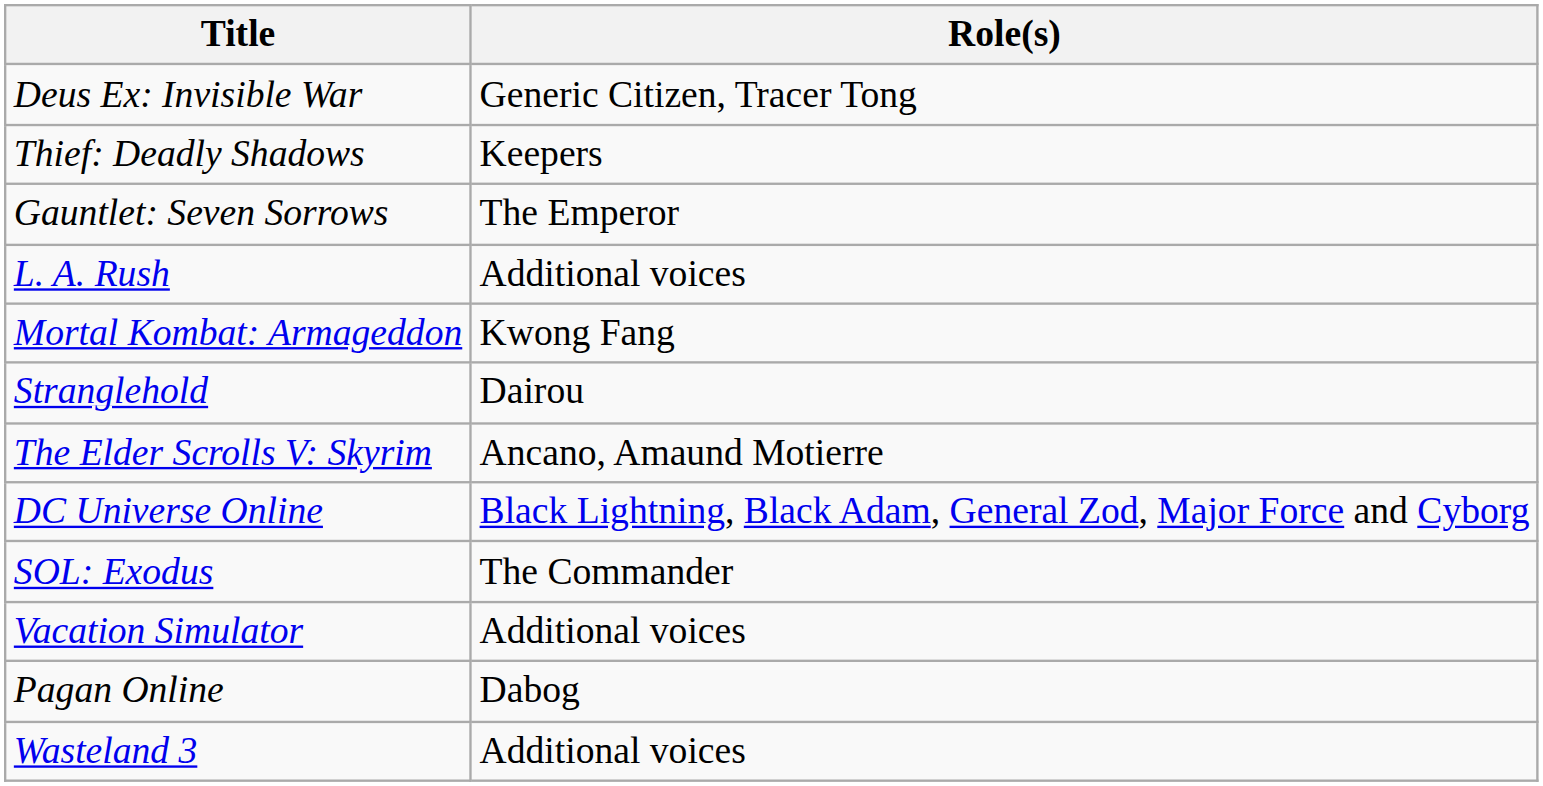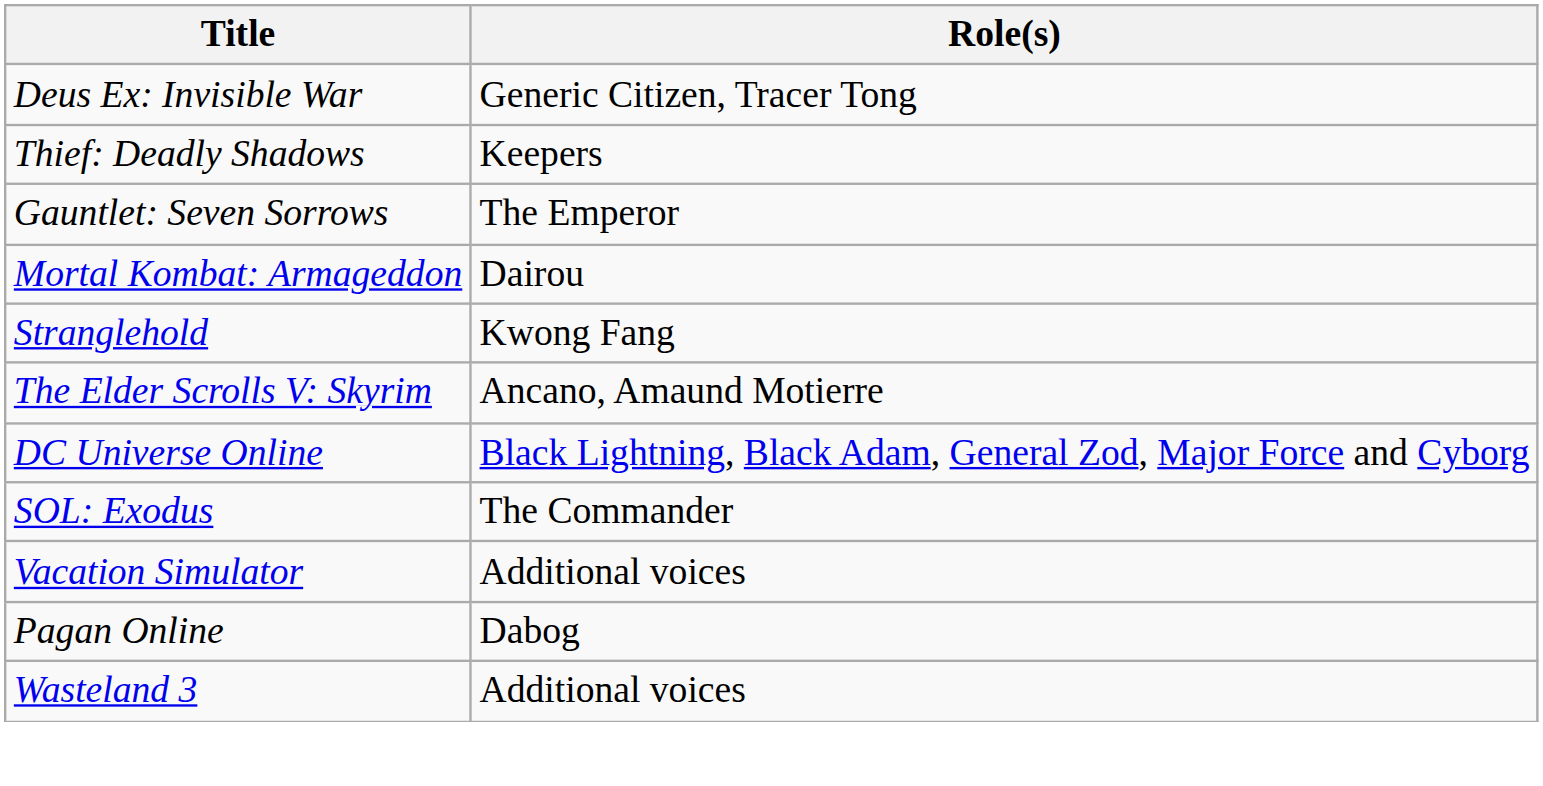- row: L. A. Rush | Additional voices
Mortal Kombat: Armageddon | Role(s): Kwong Fang -> Dairou
Stranglehold | Role(s): Dairou -> Kwong Fang
